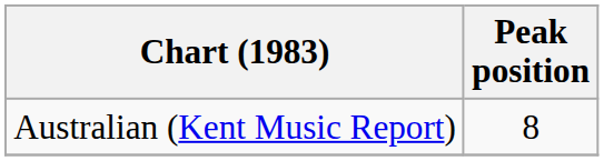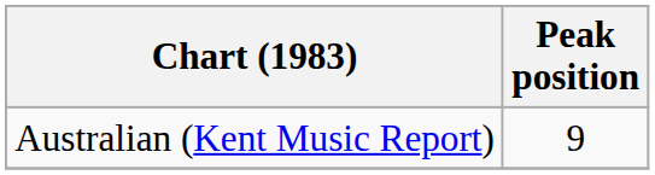Australian (Kent Music Report) | Peak position: 8 -> 9
